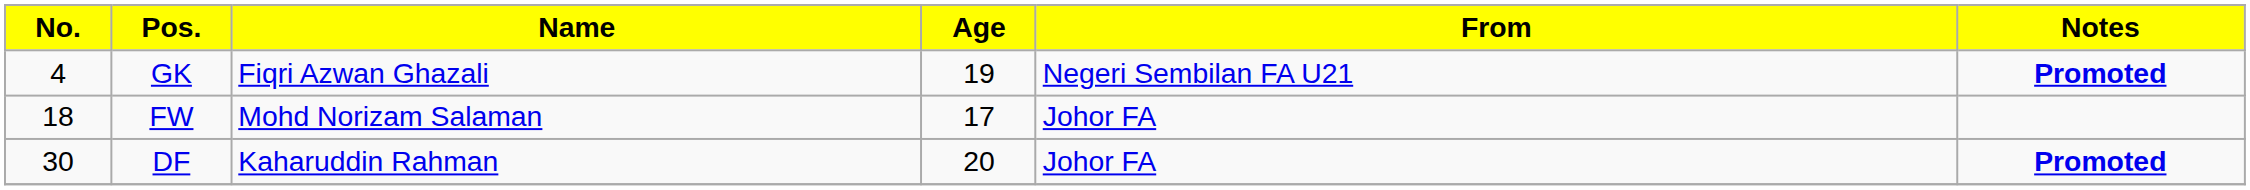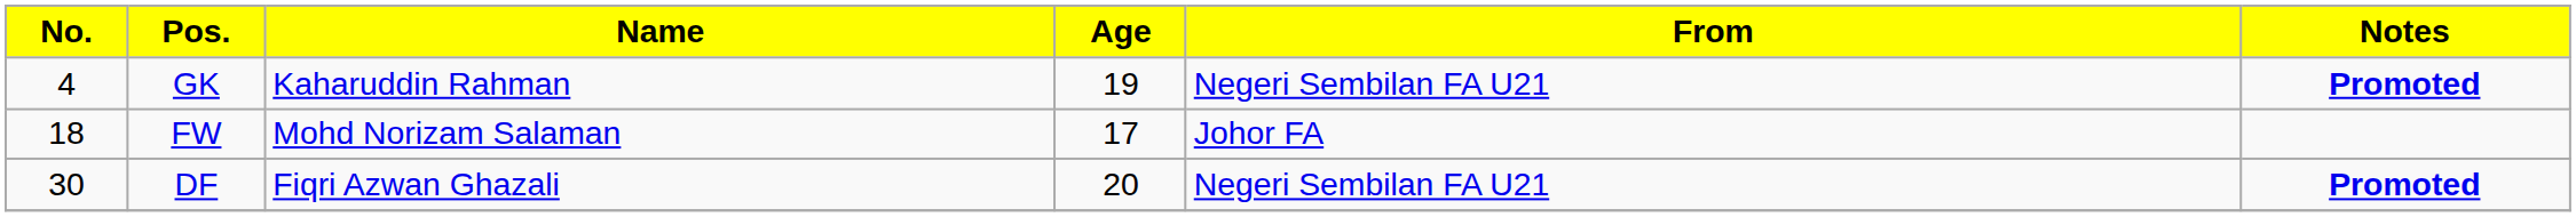GK | Name: Fiqri Azwan Ghazali -> Kaharuddin Rahman
DF | Name: Kaharuddin Rahman -> Fiqri Azwan Ghazali
DF | From: Johor FA -> Negeri Sembilan FA U21
